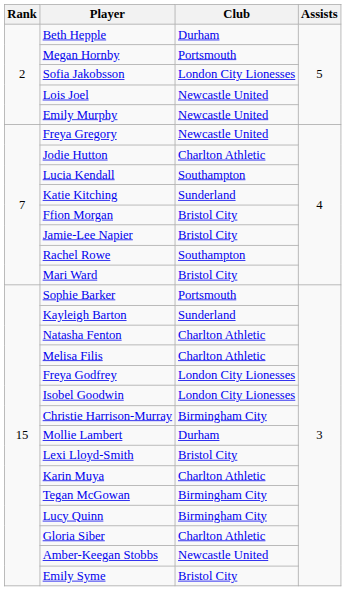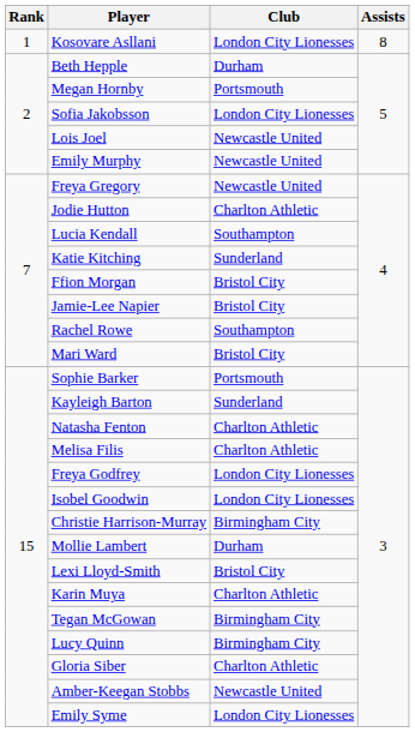+ row: 1 | Kosovare Asllani | London City Lionesses | 8
Emily Syme | Club: Bristol City -> London City Lionesses
